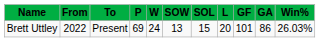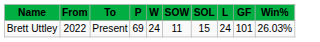- column: GA | 86
Brett Uttley | SOW: 13 -> 11
Brett Uttley | L: 20 -> 24
